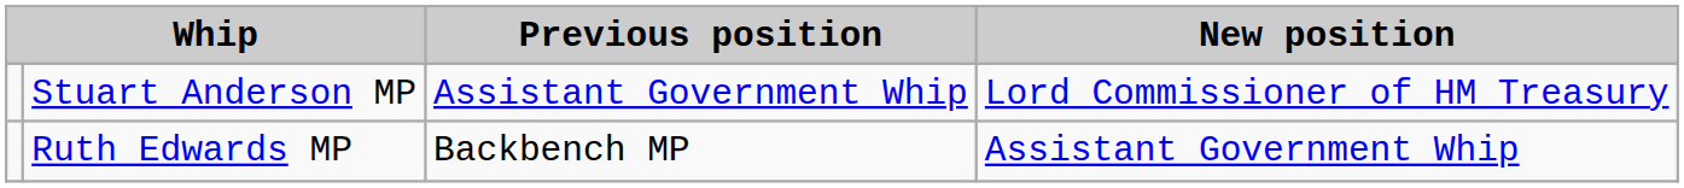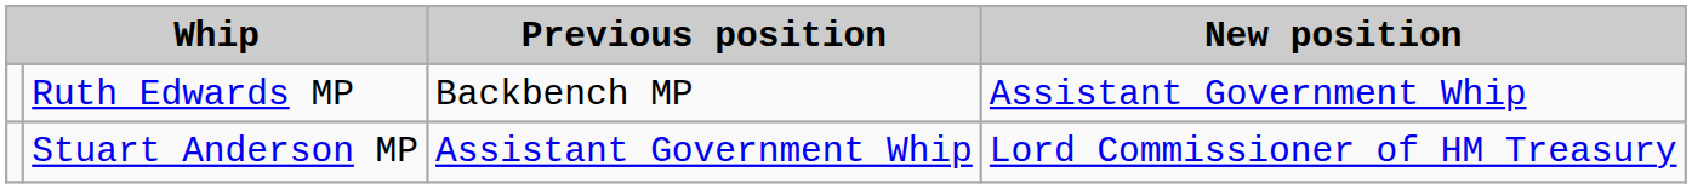rows swapped: Stuart Anderson MP <-> Ruth Edwards MP
